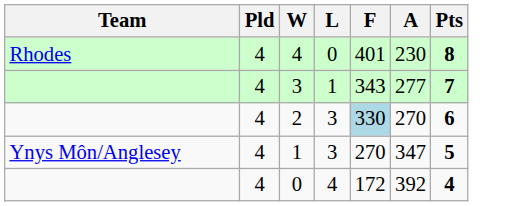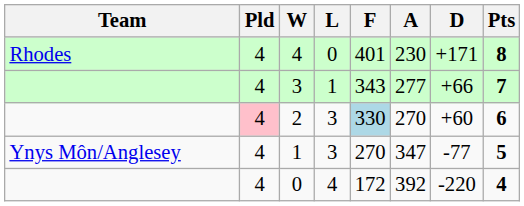+ column: D | +171 | +66 | +60 | -77 | -220
2 | Pld: no background -> pink background
